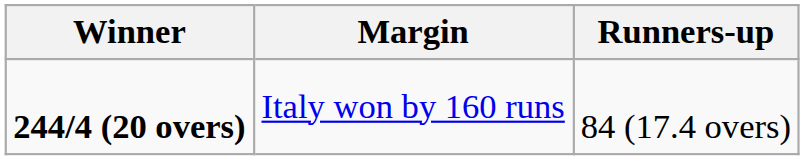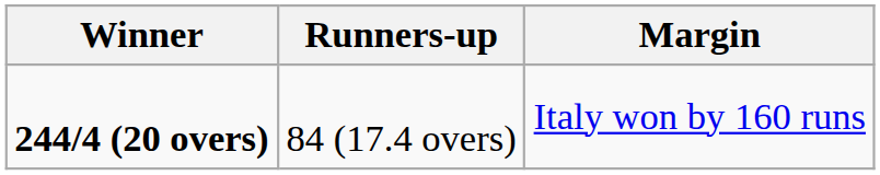columns swapped: Margin <-> Runners-up
